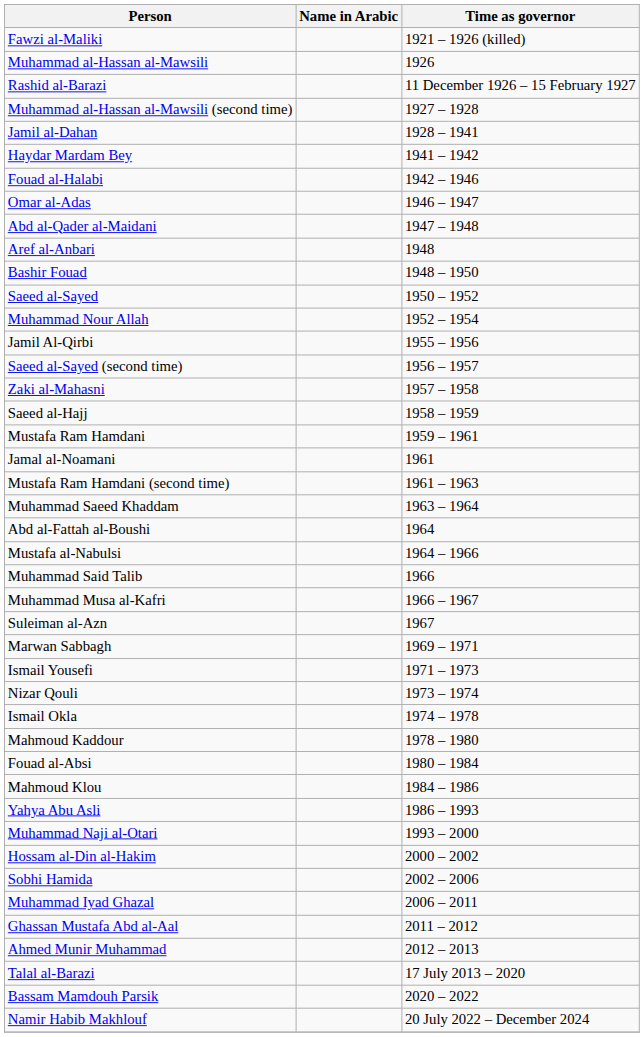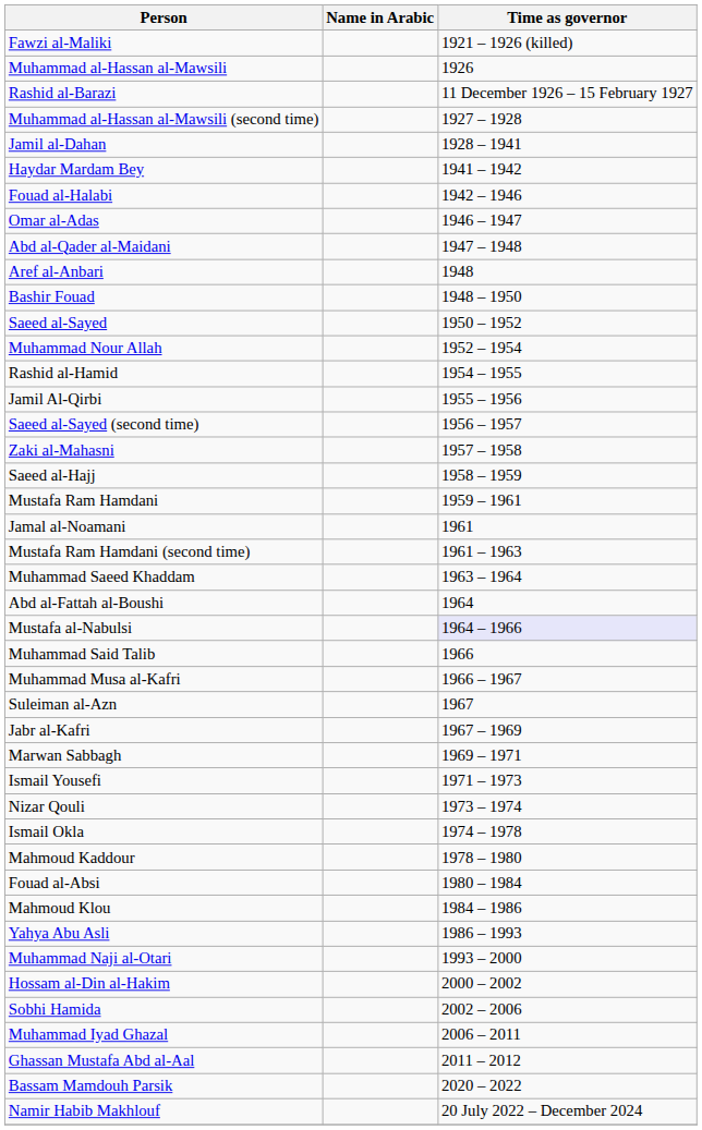+ row: Rashid al-Hamid | 1954 – 1955
Mustafa al-Nabulsi | Time as governor: no background -> lavender background
+ row: Jabr al-Kafri | 1967 – 1969
- row: Ahmed Munir Muhammad | 2012 – 2013
- row: Talal al-Barazi | 17 July 2013 – 2020
